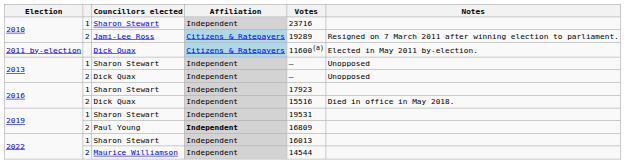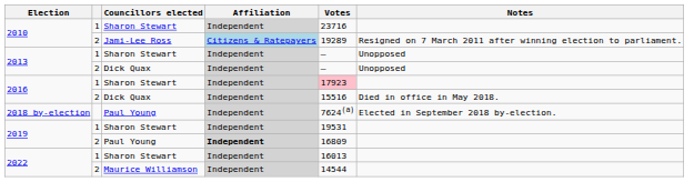- row: 2011 by-election | Dick Quax | Citizens & Ratepayers | 11600(a) | Elected in May 2011 by-election.
2016 / Sharon Stewart | Votes: no background -> pink background
+ row: 2018 by-election | Paul Young | Independent | 7624(a) | Elected in September 2018 by-election.
